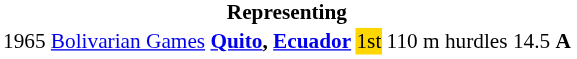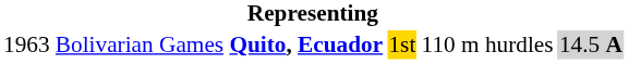Bolivarian Games | column 1: 1965 -> 1963
Bolivarian Games | column 6: no background -> lightgrey background
